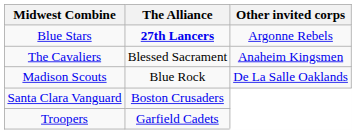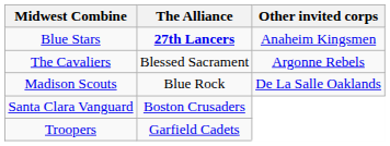Blue Stars | Other invited corps: Argonne Rebels -> Anaheim Kingsmen
The Cavaliers | Other invited corps: Anaheim Kingsmen -> Argonne Rebels
